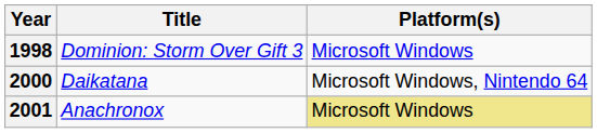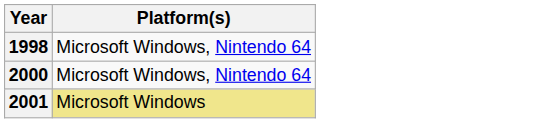- column: Title | Dominion: Storm Over Gift 3 | Daikatana | Anachronox
1998 | Platform(s): Microsoft Windows -> Microsoft Windows, Nintendo 64
